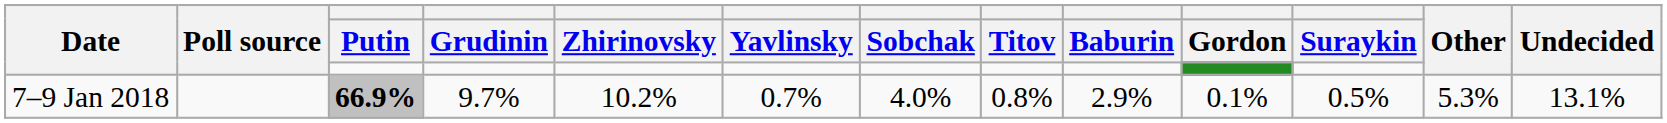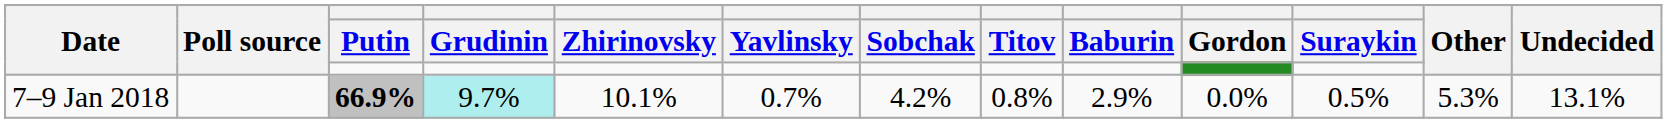7–9 Jan 2018 | Grudinin: no background -> paleturquoise background
7–9 Jan 2018 | Zhirinovsky: 10.2% -> 10.1%
7–9 Jan 2018 | Sobchak: 4.0% -> 4.2%
7–9 Jan 2018 | Gordon: 0.1% -> 0.0%
